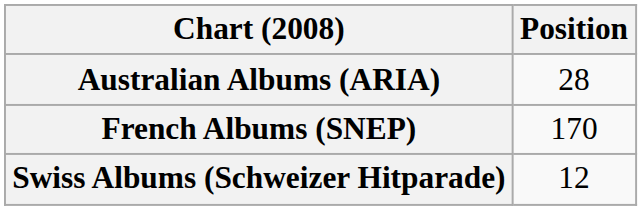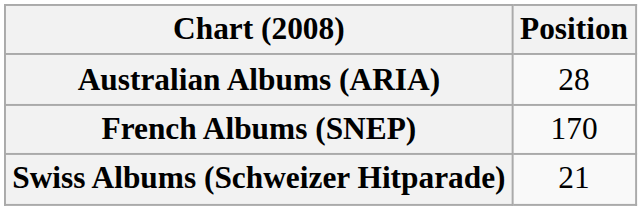Swiss Albums (Schweizer Hitparade) | Position: 12 -> 21
